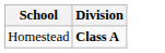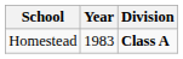+ column: Year | 1983
